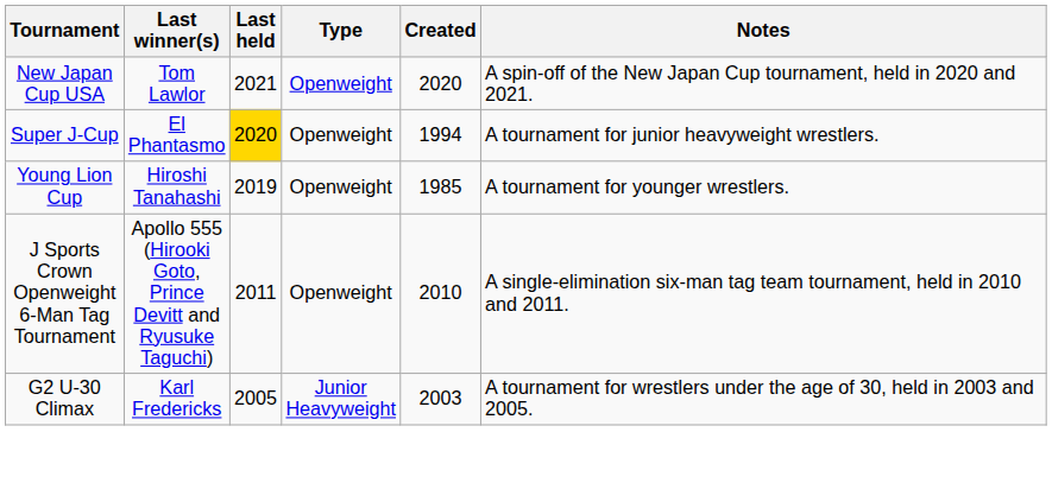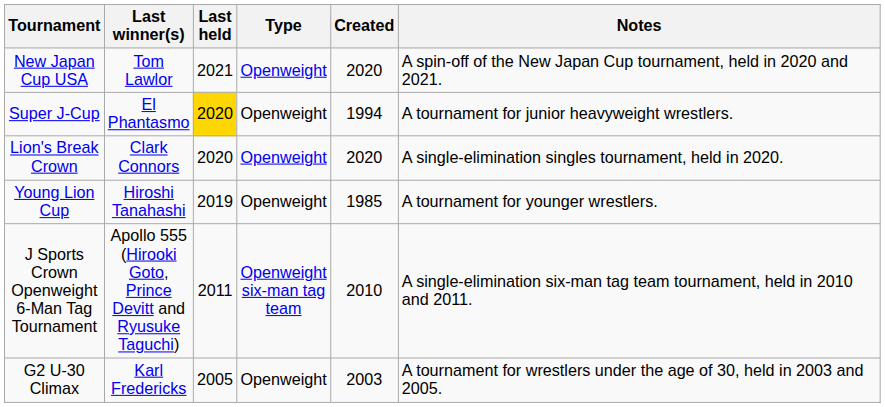+ row: Lion's Break Crown | Clark Connors | 2020 | Openweight | 2020 | A single-elimination singles tournament, held in 2020.
J Sports Crown Openweight 6-Man Tag Tournament | Type: Openweight -> Openweight six-man tag team
G2 U-30 Climax | Type: Junior Heavyweight -> Openweight
